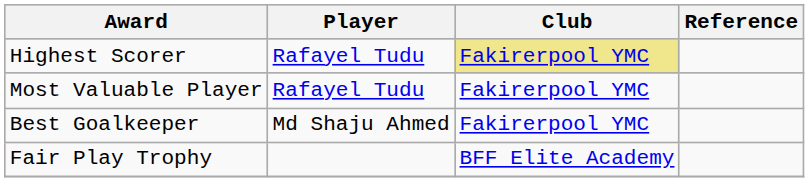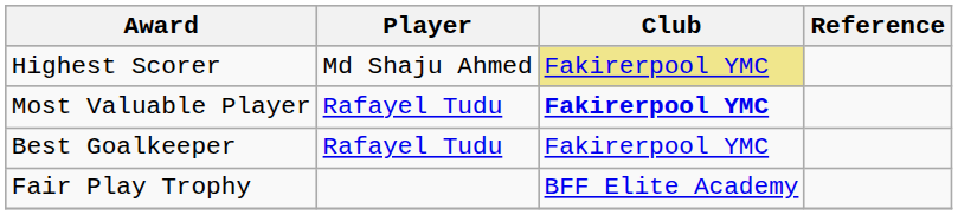Highest Scorer | Player: Rafayel Tudu -> Md Shaju Ahmed
Most Valuable Player | Club: normal -> bold
Best Goalkeeper | Player: Md Shaju Ahmed -> Rafayel Tudu
